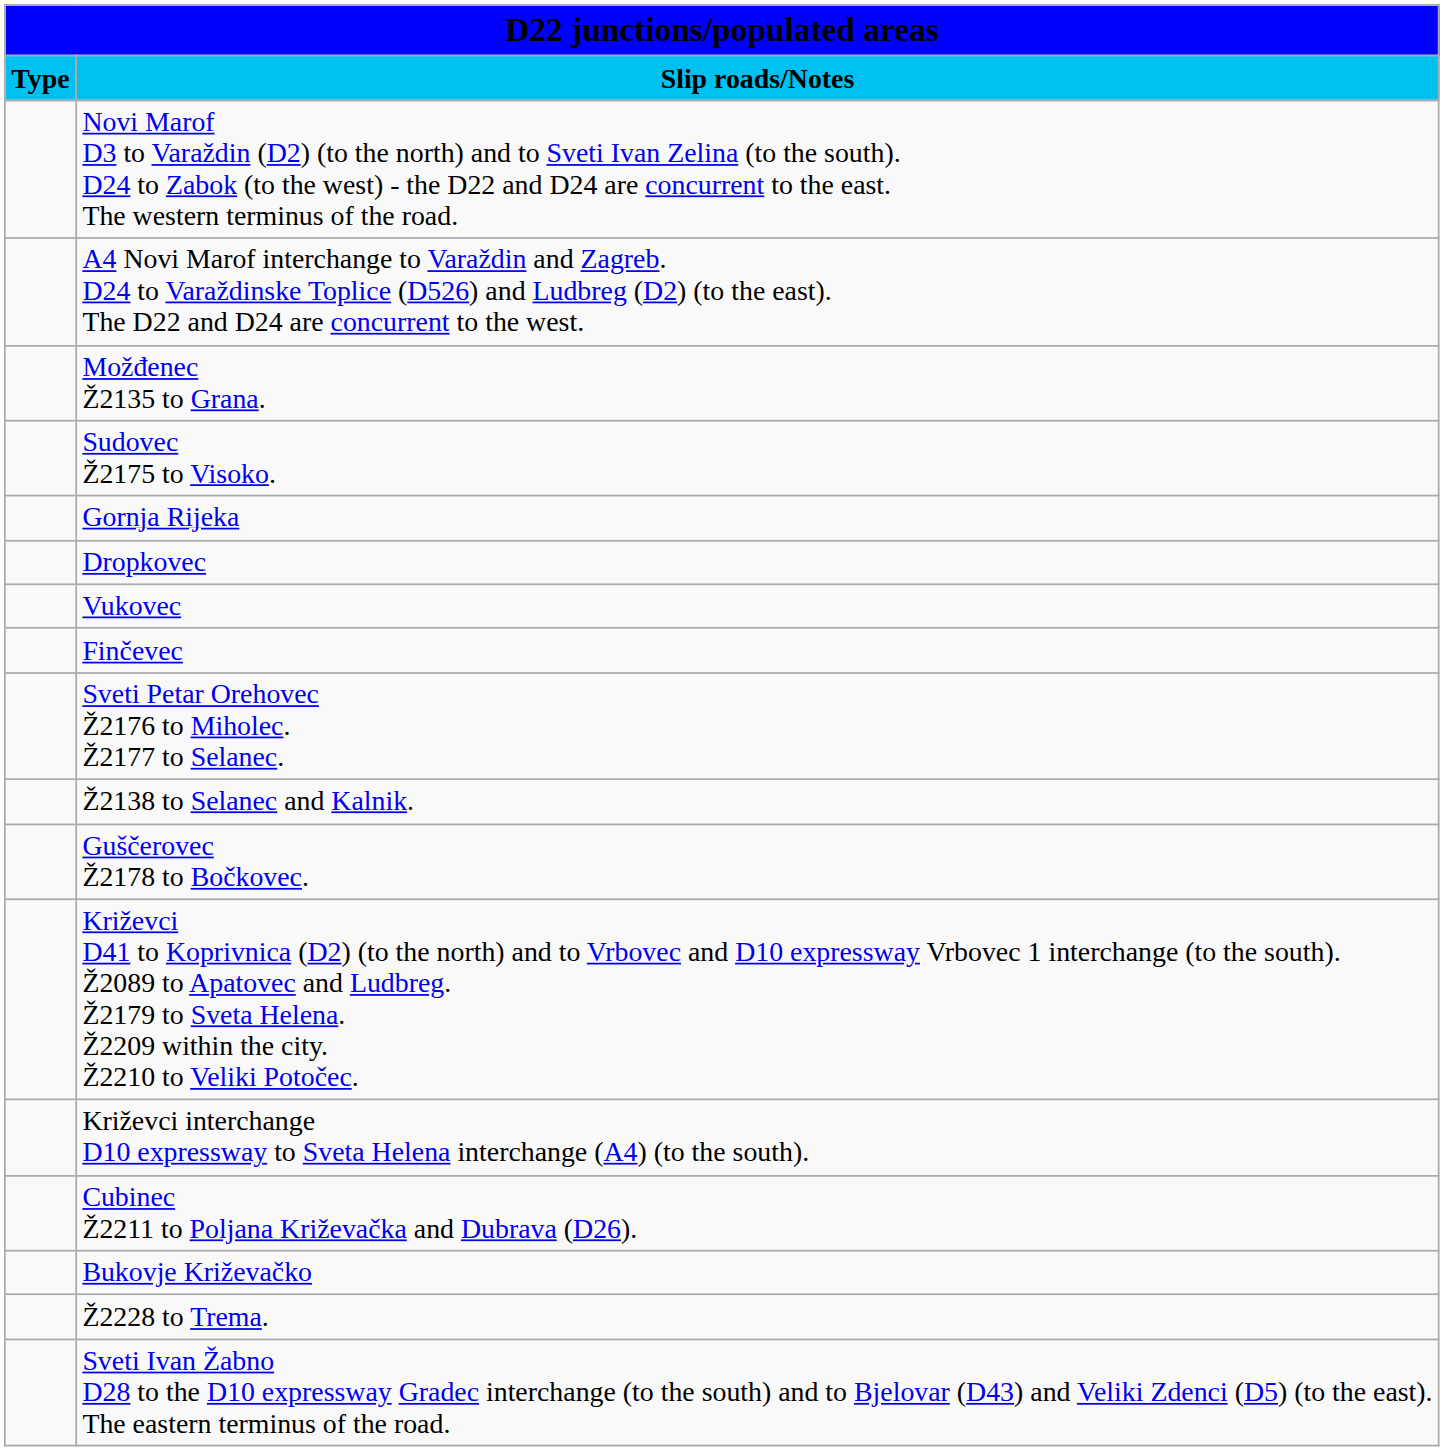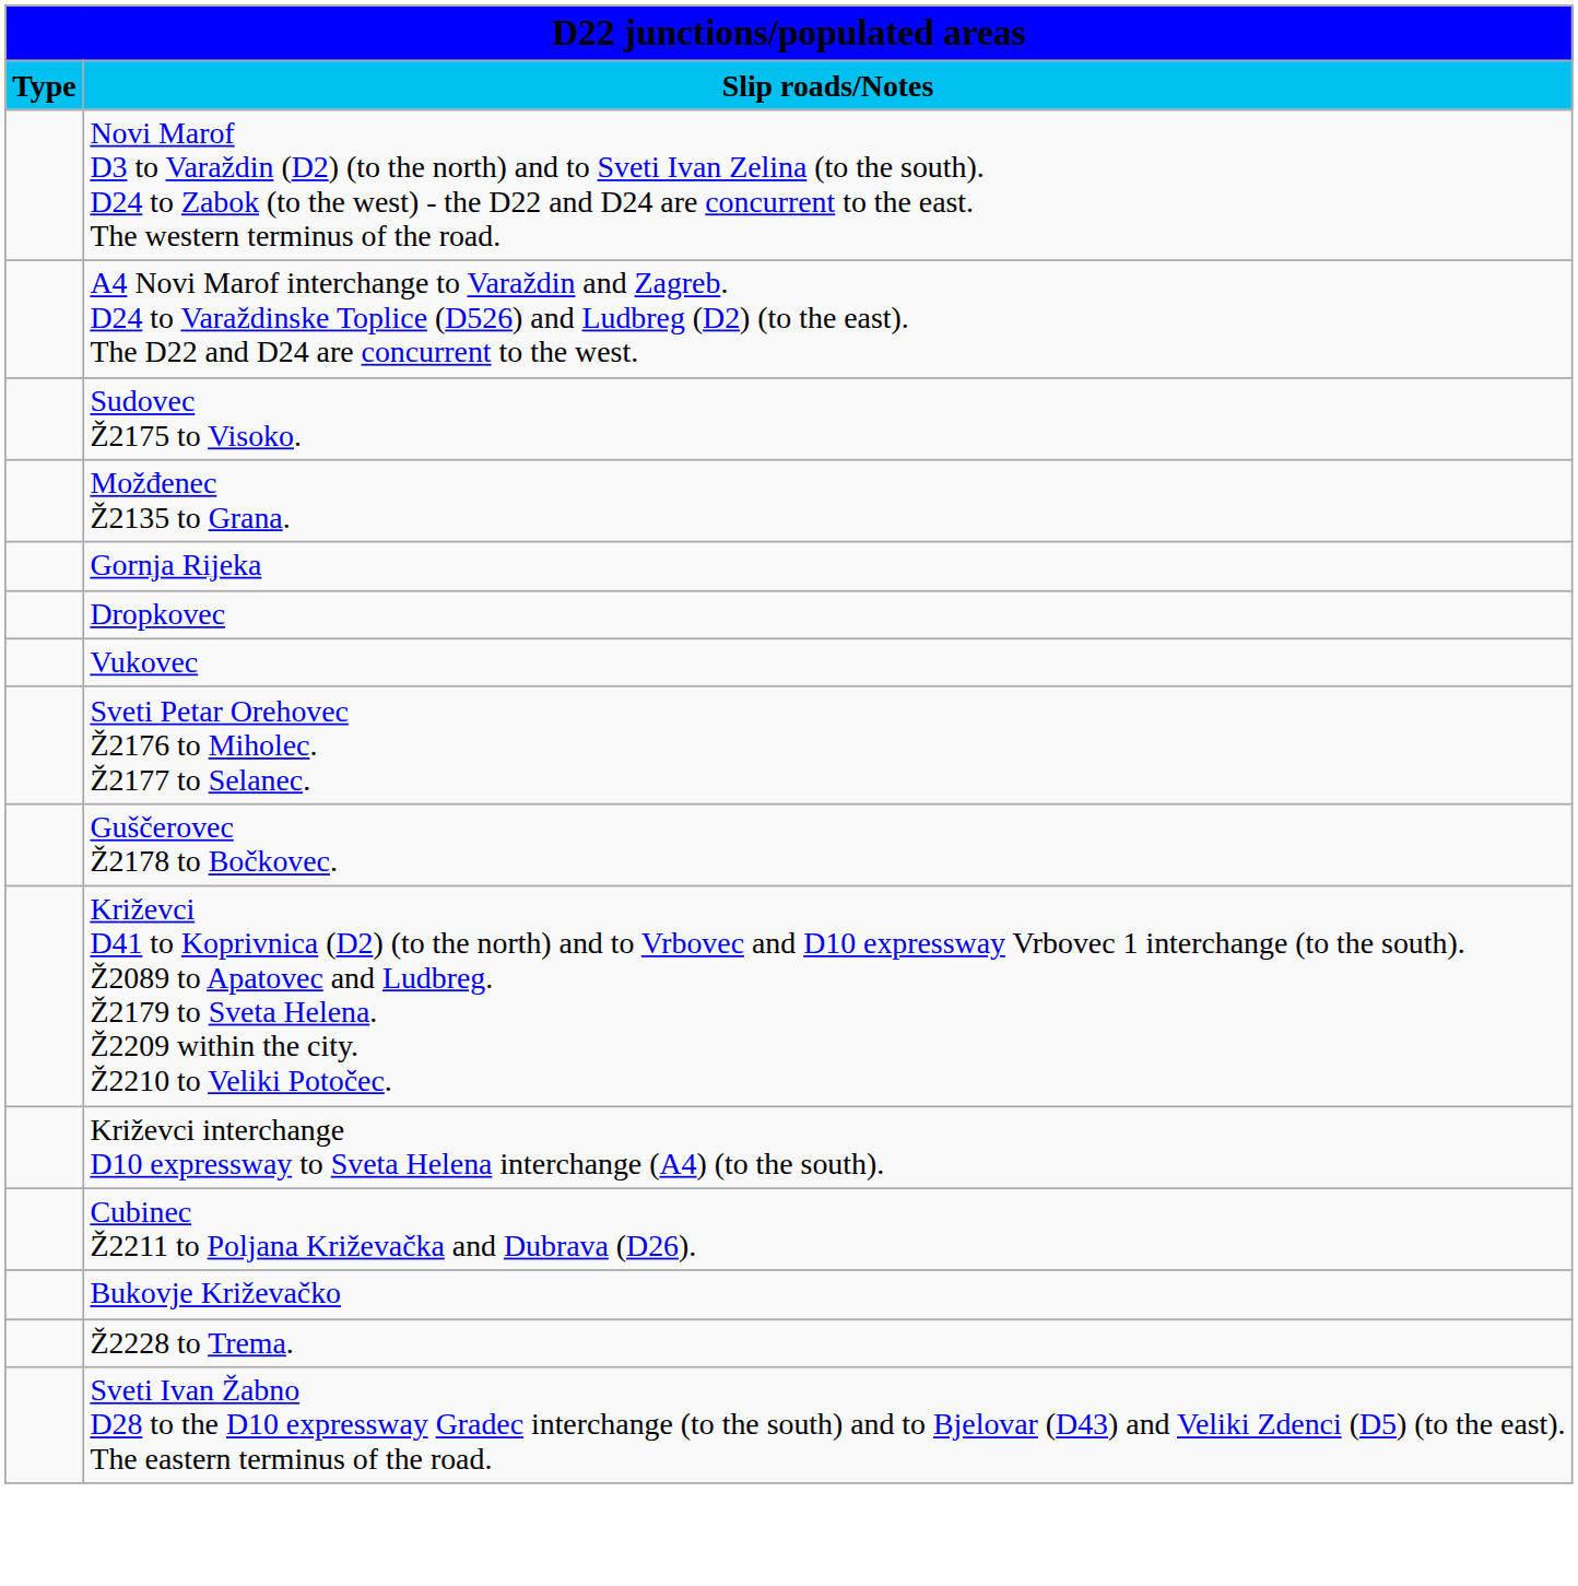rows swapped: Možđenec Ž2135 to Grana. <-> Sudovec Ž2175 to Visoko.
- row: Finčevec
- row: Ž2138 to Selanec and Kalnik.
